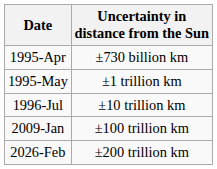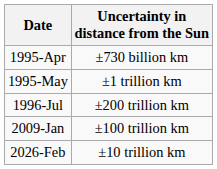1996-Jul | Uncertainty in distance from the Sun: ±10 trillion km -> ±200 trillion km
2026-Feb | Uncertainty in distance from the Sun: ±200 trillion km -> ±10 trillion km
